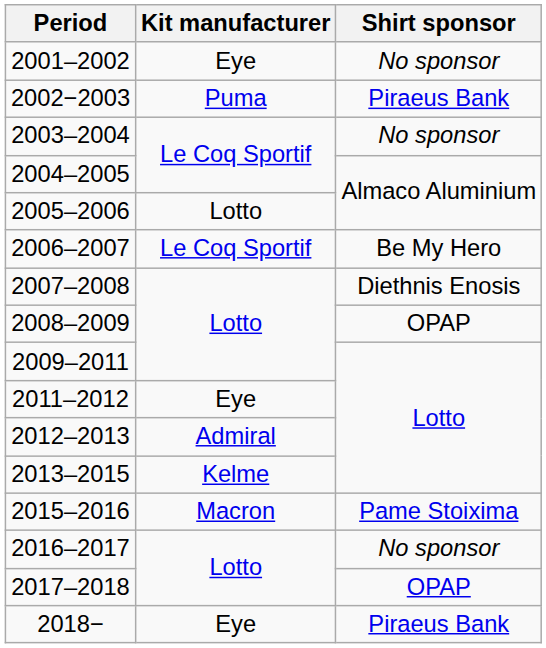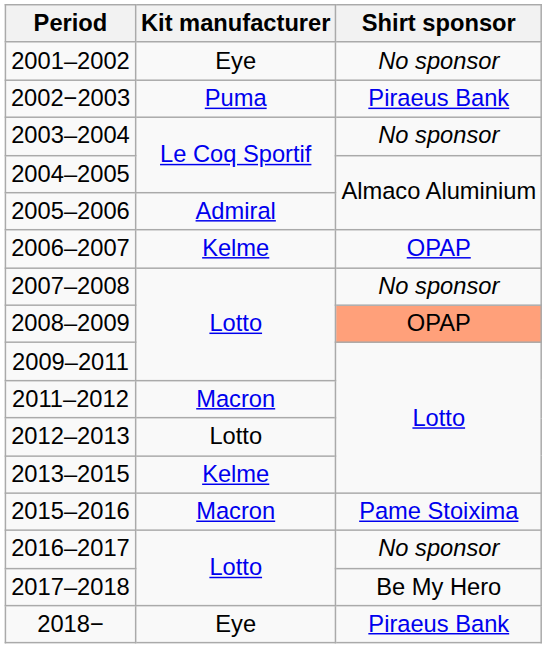2005–2006 | Kit manufacturer: Lotto -> Admiral
2006–2007 | Kit manufacturer: Le Coq Sportif -> Kelme
2006–2007 | Shirt sponsor: Be My Hero -> OPAP
2007–2008 | Shirt sponsor: Diethnis Enosis -> No sponsor
2008–2009 | Shirt sponsor: no background -> lightsalmon background
2011–2012 | Kit manufacturer: Eye -> Macron
2012–2013 | Kit manufacturer: Admiral -> Lotto
2017–2018 | Shirt sponsor: OPAP -> Be My Hero
